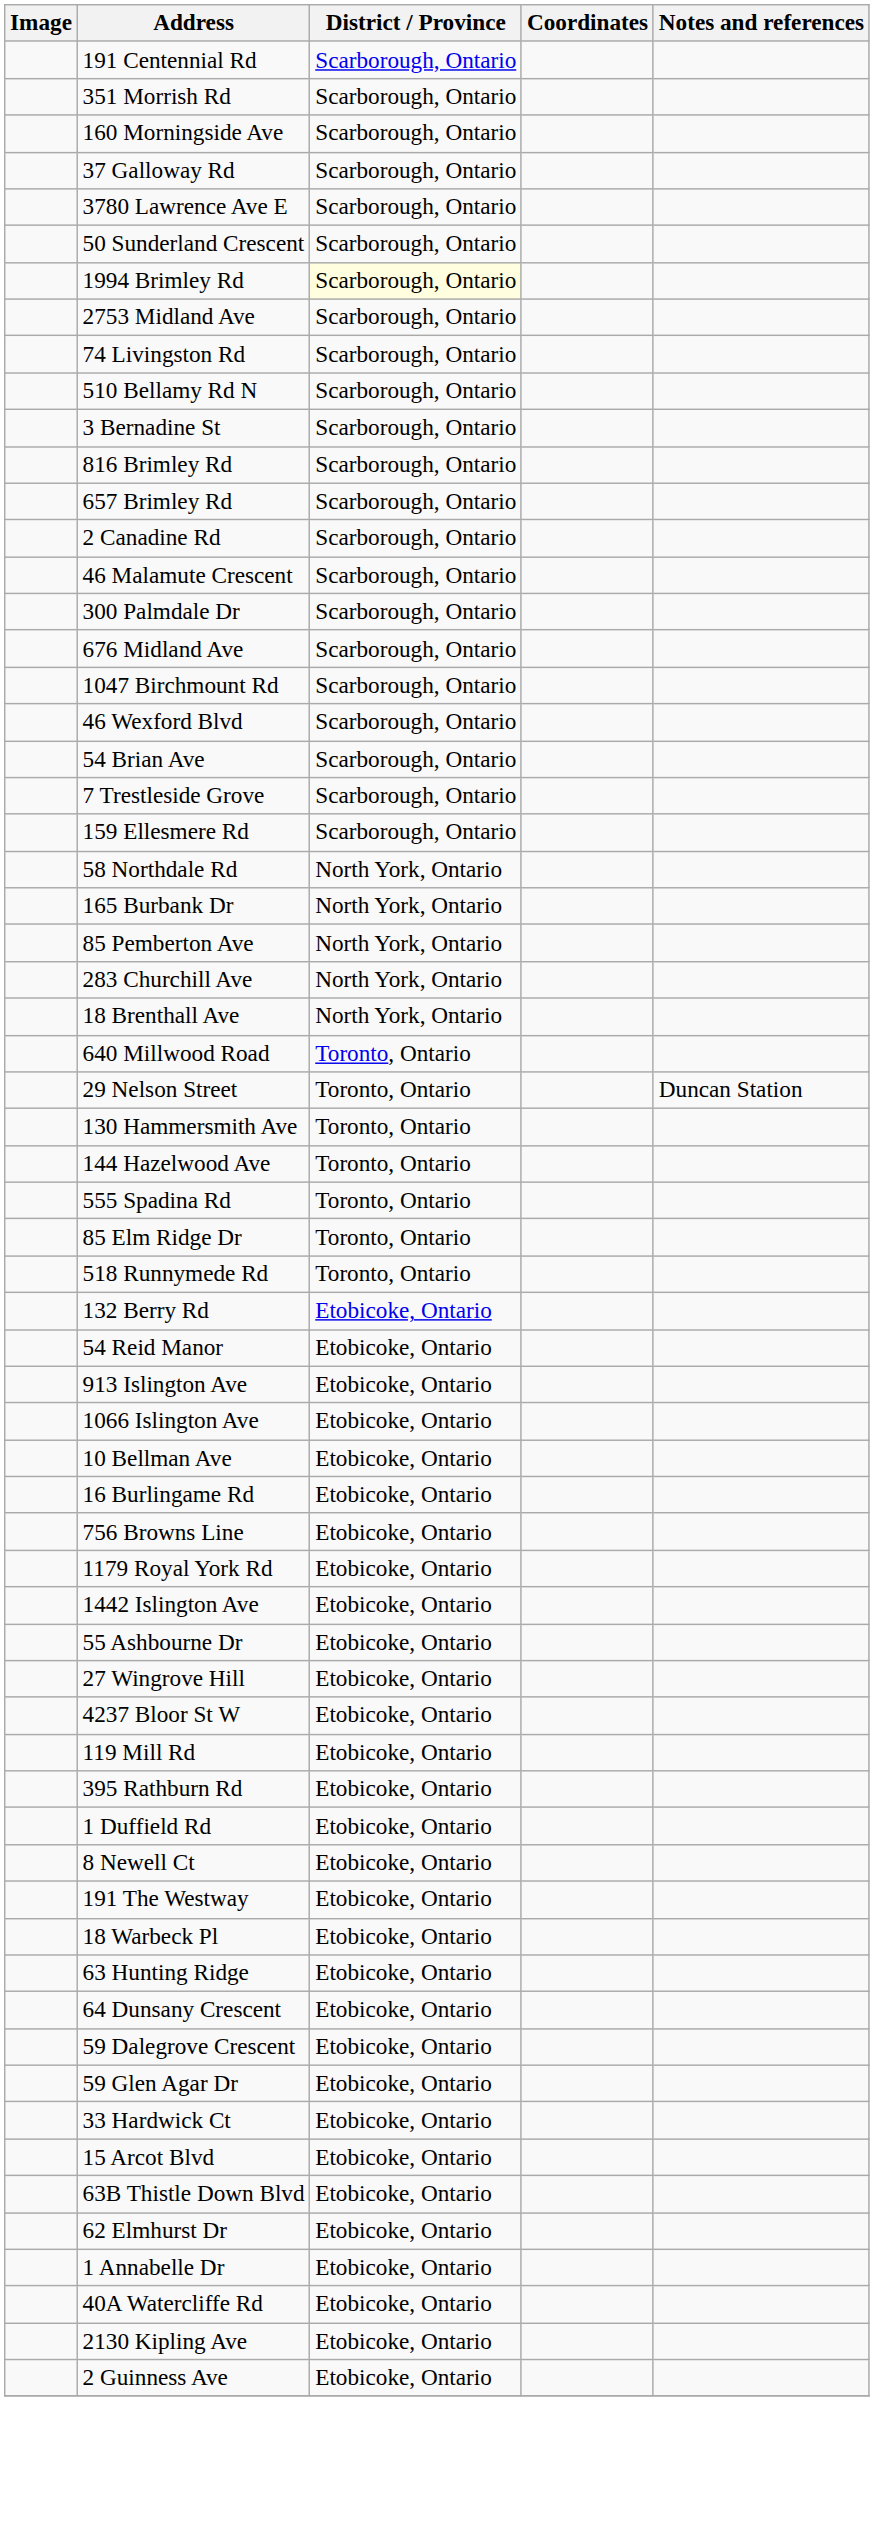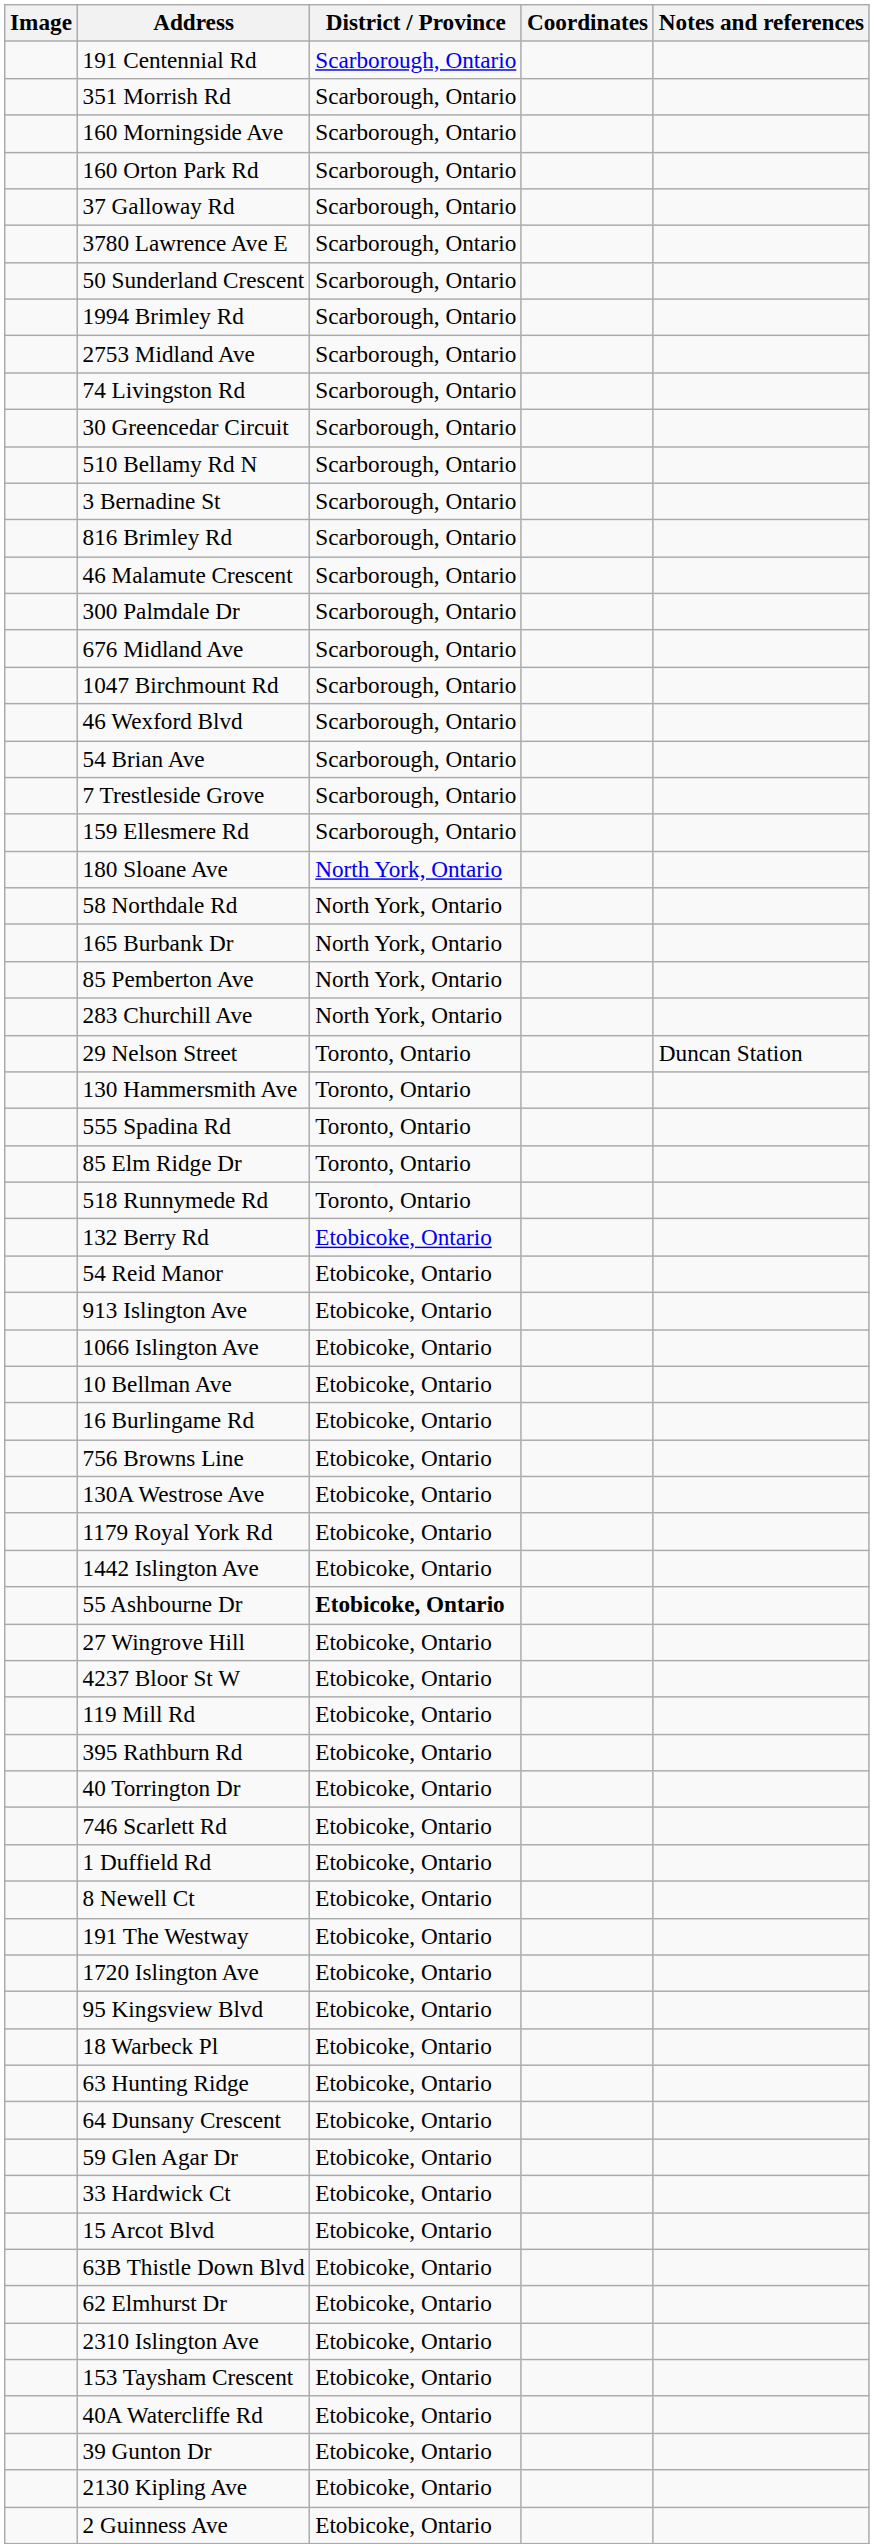+ row: 160 Orton Park Rd | Scarborough, Ontario
1994 Brimley Rd | District / Province: lightyellow background -> no background
+ row: 30 Greencedar Circuit | Scarborough, Ontario
- row: 657 Brimley Rd | Scarborough, Ontario
- row: 2 Canadine Rd | Scarborough, Ontario
+ row: 180 Sloane Ave | North York, Ontario
- row: 18 Brenthall Ave | North York, Ontario
- row: 640 Millwood Road | Toronto, Ontario
- row: 144 Hazelwood Ave | Toronto, Ontario
+ row: 130A Westrose Ave | Etobicoke, Ontario
55 Ashbourne Dr | District / Province: normal -> bold
+ row: 40 Torrington Dr | Etobicoke, Ontario
+ row: 746 Scarlett Rd | Etobicoke, Ontario
+ row: 1720 Islington Ave | Etobicoke, Ontario
+ row: 95 Kingsview Blvd | Etobicoke, Ontario
- row: 59 Dalegrove Crescent | Etobicoke, Ontario
+ row: 2310 Islington Ave | Etobicoke, Ontario
- row: 1 Annabelle Dr | Etobicoke, Ontario
+ row: 153 Taysham Crescent | Etobicoke, Ontario
+ row: 39 Gunton Dr | Etobicoke, Ontario
